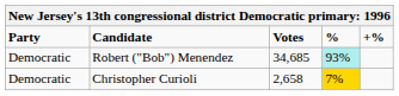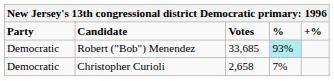Robert ("Bob") Menendez | Votes: 34,685 -> 33,685
Christopher Curioli | %: gold background -> no background
